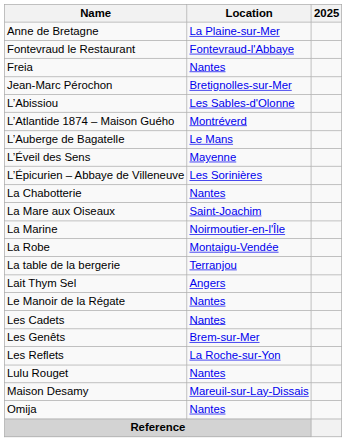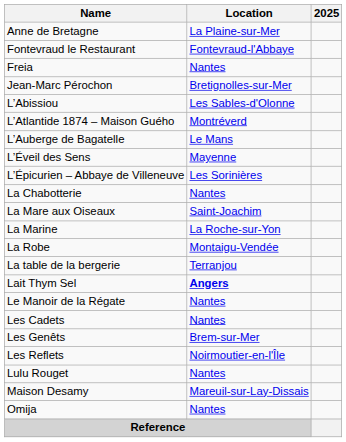La Marine | Location: Noirmoutier-en-l'Île -> La Roche-sur-Yon
Lait Thym Sel | Location: normal -> bold
Les Reflets | Location: La Roche-sur-Yon -> Noirmoutier-en-l'Île
